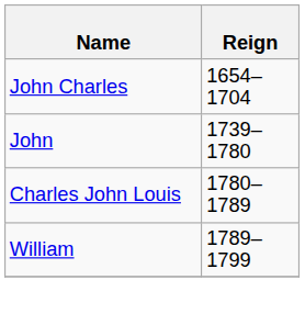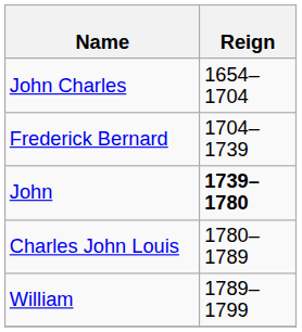+ row: Frederick Bernard | 1704–1739
John | Reign: normal -> bold
